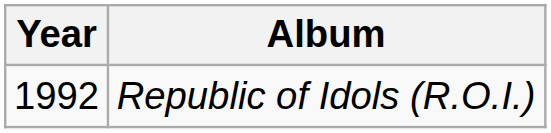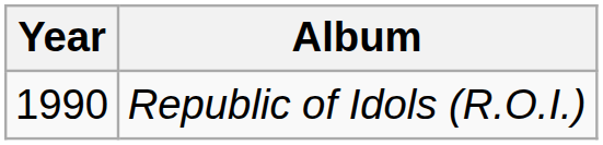Republic of Idols (R.O.I.) | Year: 1992 -> 1990
